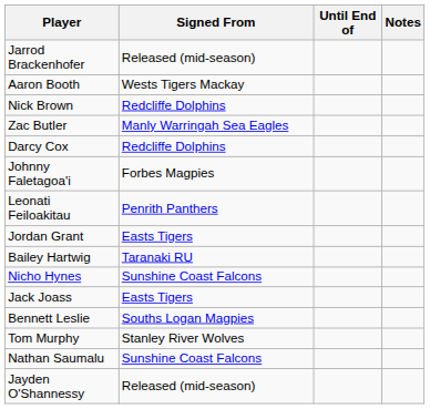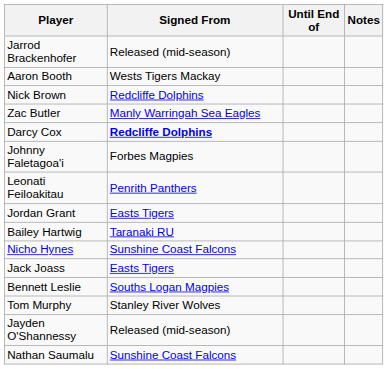Darcy Cox | Signed From: normal -> bold
rows swapped: Jayden O'Shannessy <-> Nathan Saumalu
